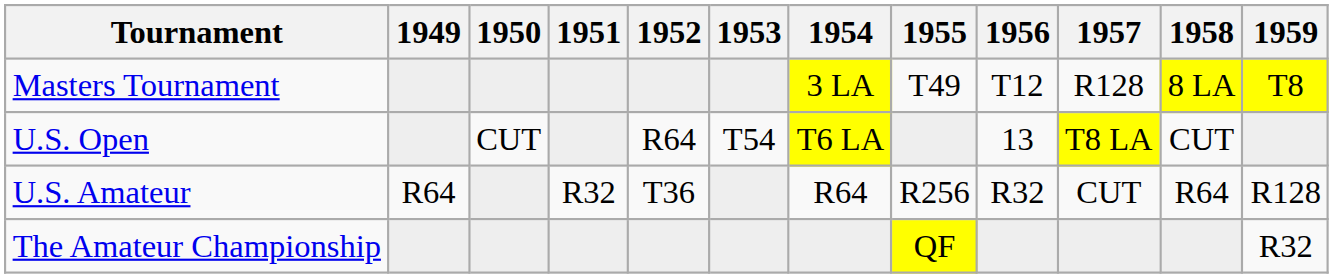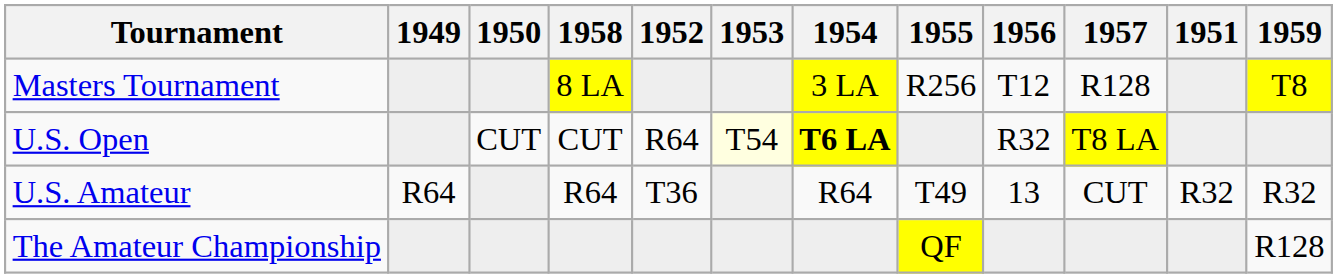columns swapped: 1951 <-> 1958
Masters Tournament | 1955: T49 -> R256
U.S. Open | 1953: no background -> lightyellow background
U.S. Open | 1954: normal -> bold
U.S. Open | 1956: 13 -> R32
U.S. Amateur | 1955: R256 -> T49
U.S. Amateur | 1956: R32 -> 13
U.S. Amateur | 1959: R128 -> R32
The Amateur Championship | 1959: R32 -> R128
